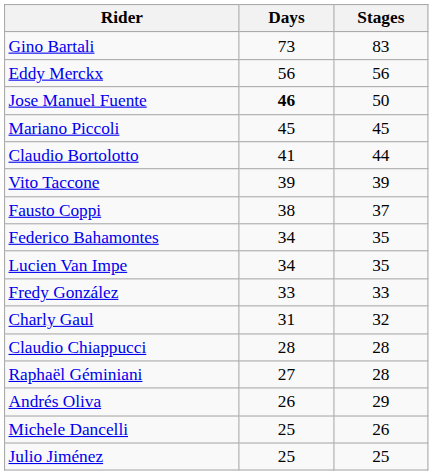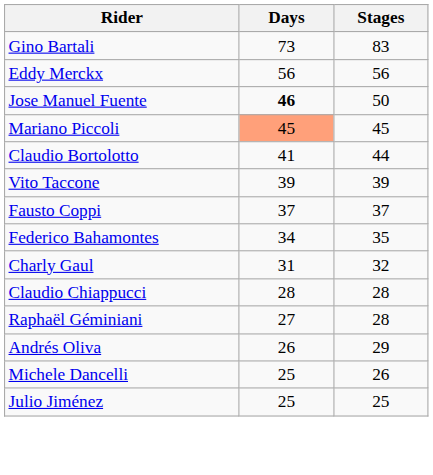Mariano Piccoli | Days: no background -> lightsalmon background
Fausto Coppi | Days: 38 -> 37
- row: Lucien Van Impe | 34 | 35
- row: Fredy González | 33 | 33
